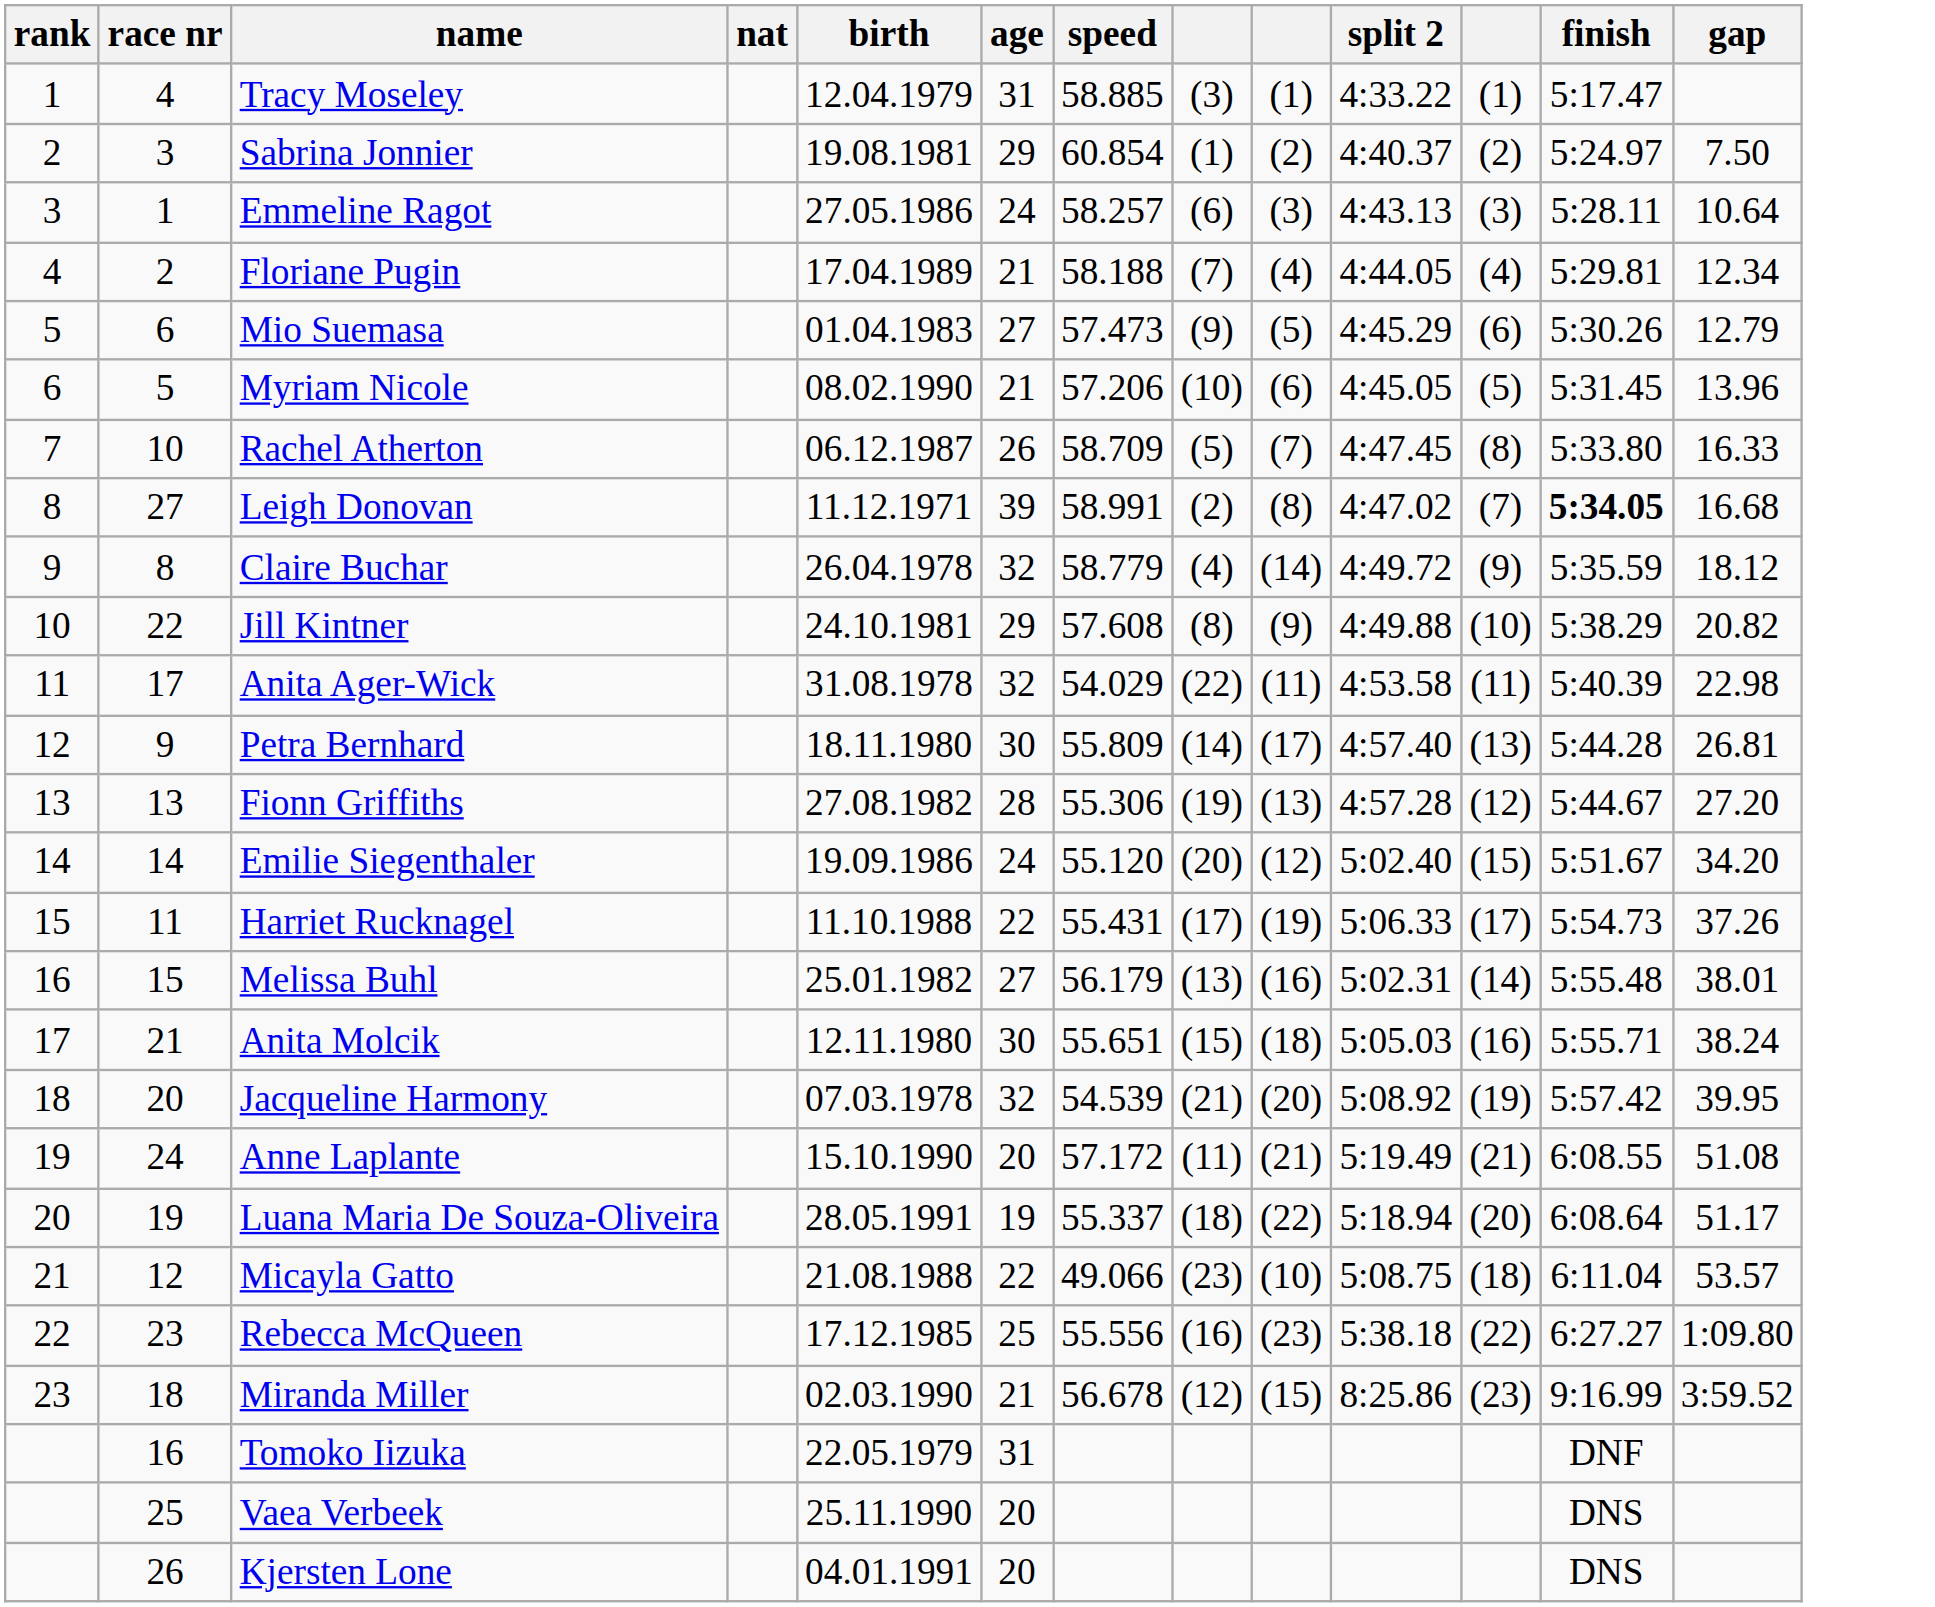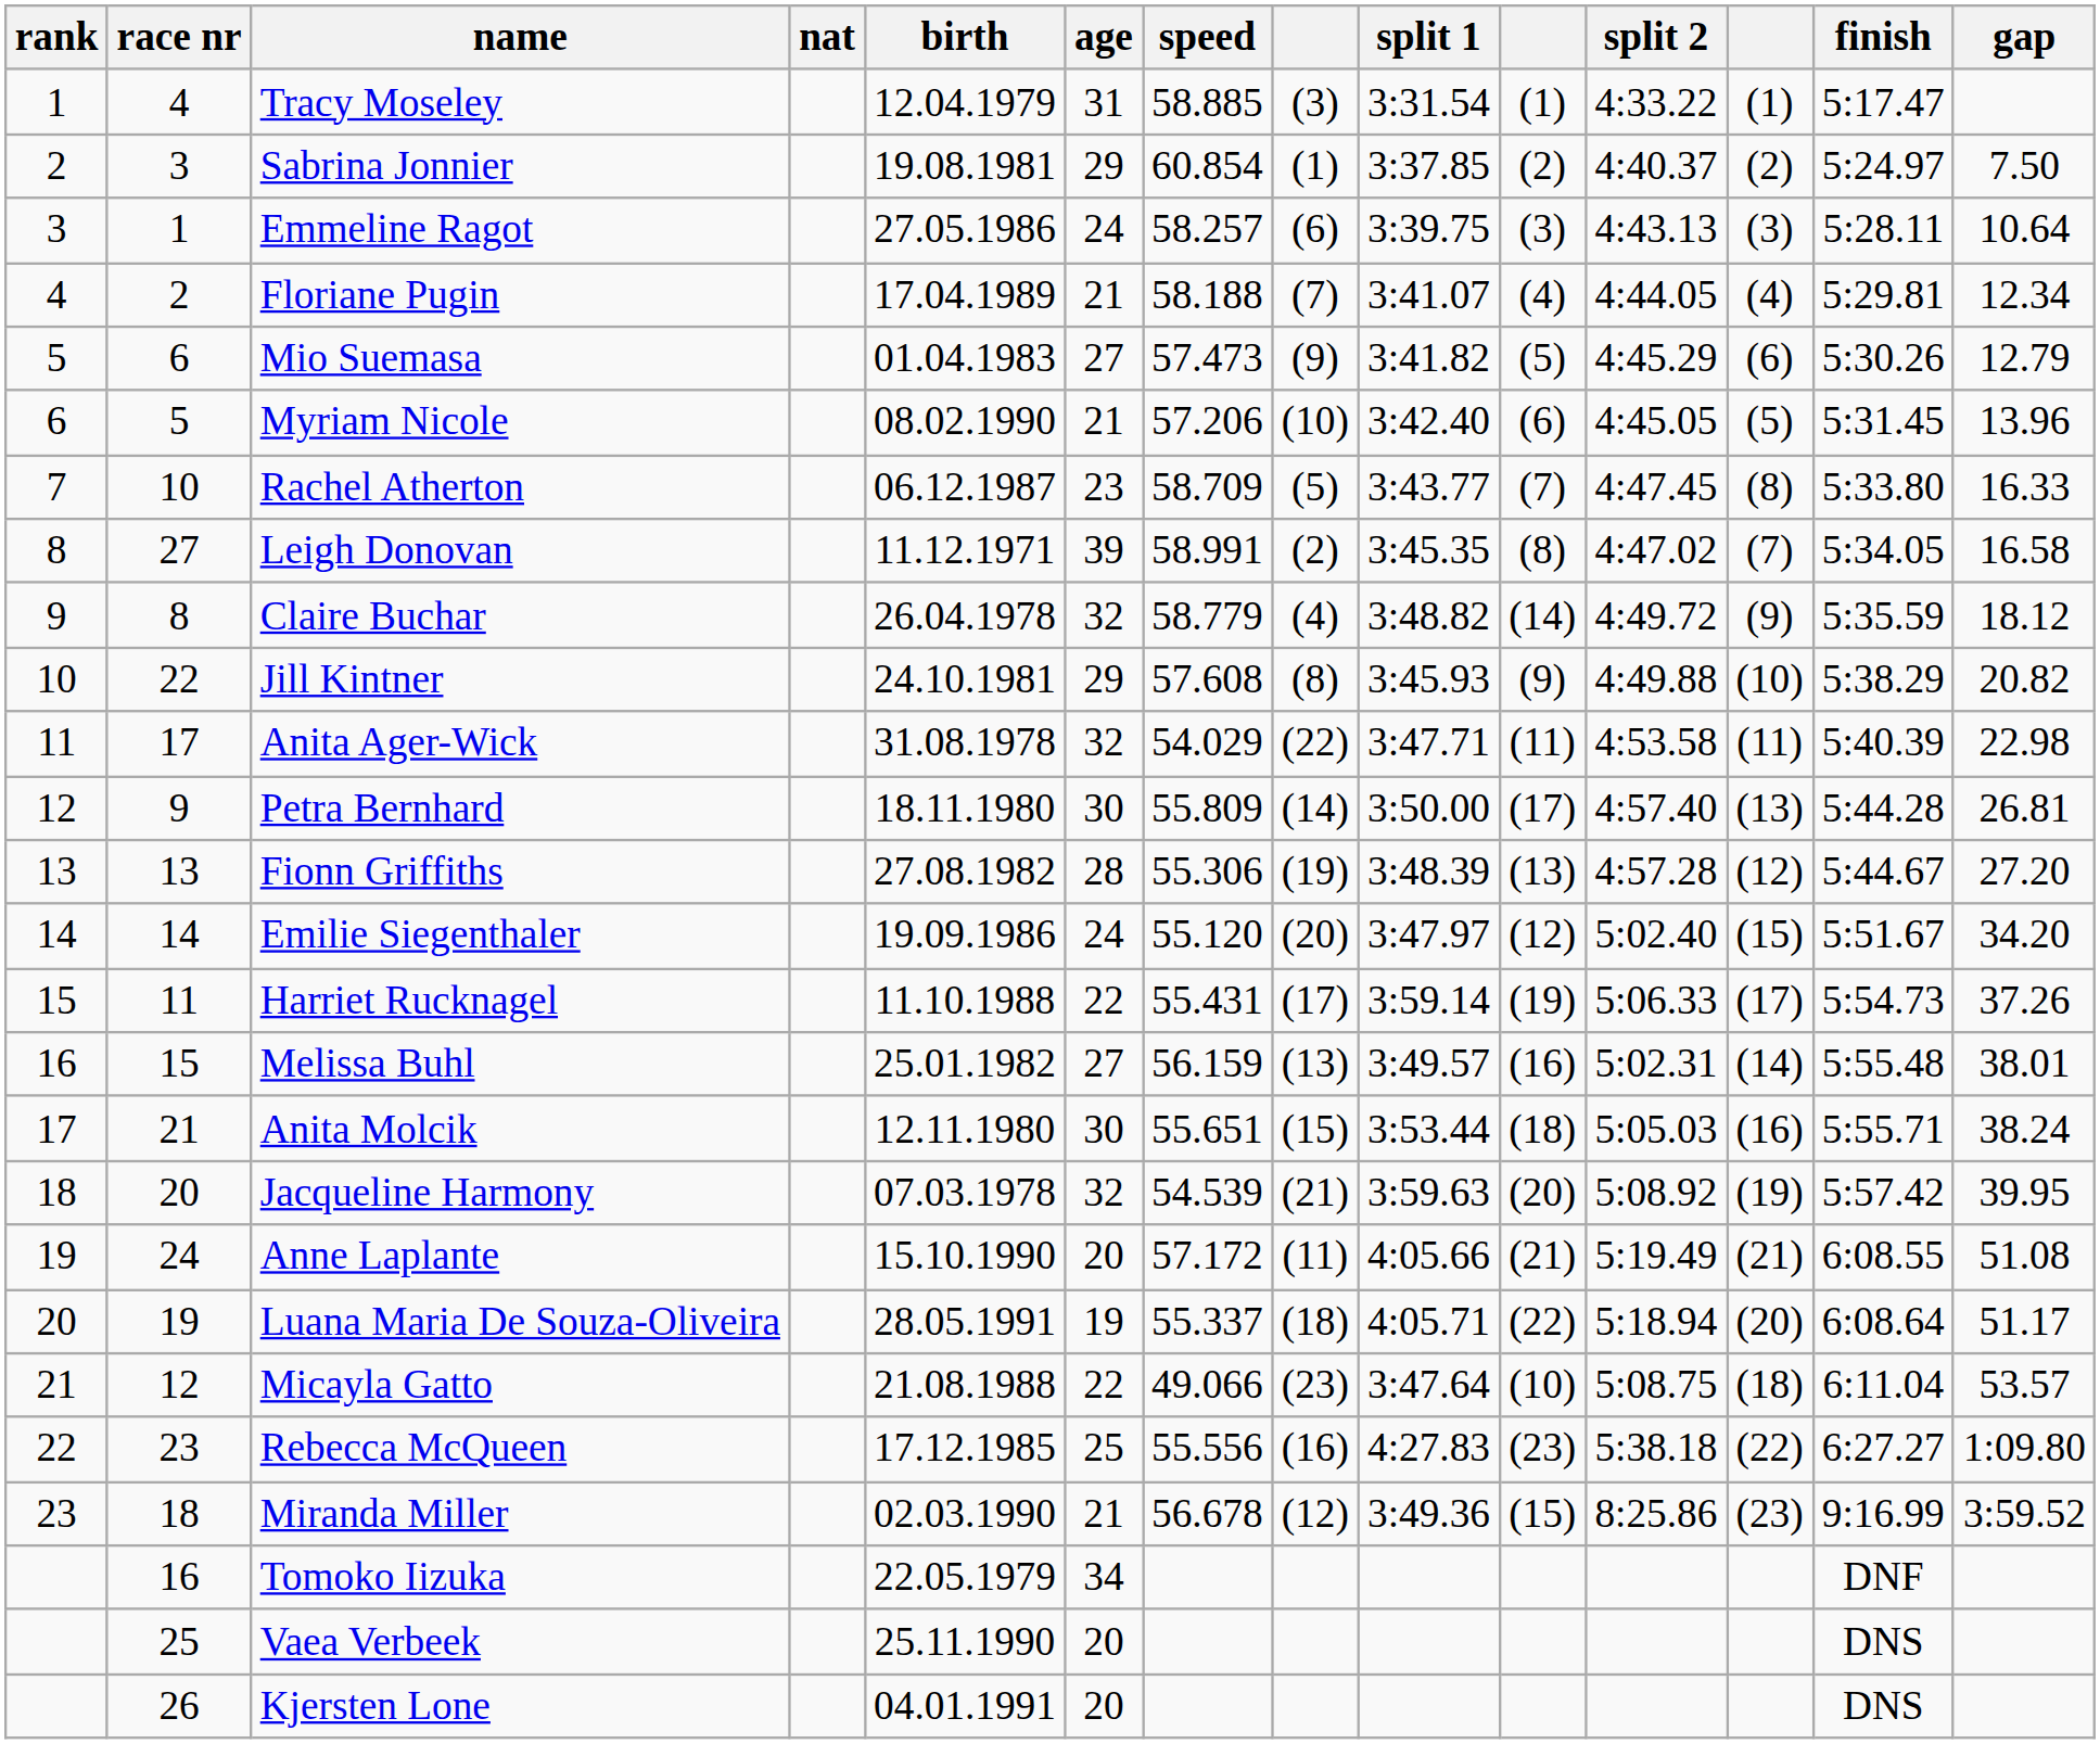+ column: split 1 | 3:31.54 | 3:37.85 | 3:39.75 | 3:41.07 | 3:41.82 | 3:42.40 | 3:43.77 | 3:45.35 | 3:48.82 | 3:45.93 | 3:47.71 | 3:50.00 | 3:48.39 | 3:47.97 | 3:59.14 | 3:49.57 | 3:53.44 | 3:59.63 | 4:05.66 | 4:05.71 | 3:47.64 | 4:27.83 | 3:49.36
Rachel Atherton | age: 26 -> 23
Leigh Donovan | finish: bold -> normal
Leigh Donovan | gap: 16.68 -> 16.58
Melissa Buhl | speed: 56.179 -> 56.159
Tomoko Iizuka | age: 31 -> 34
